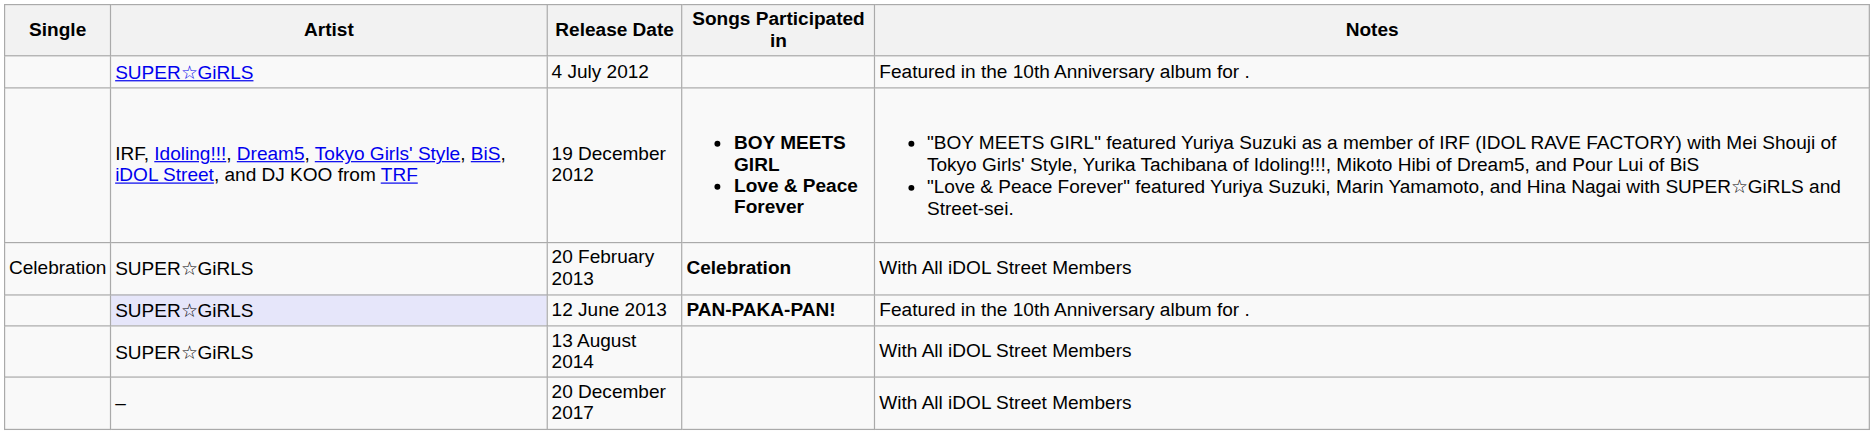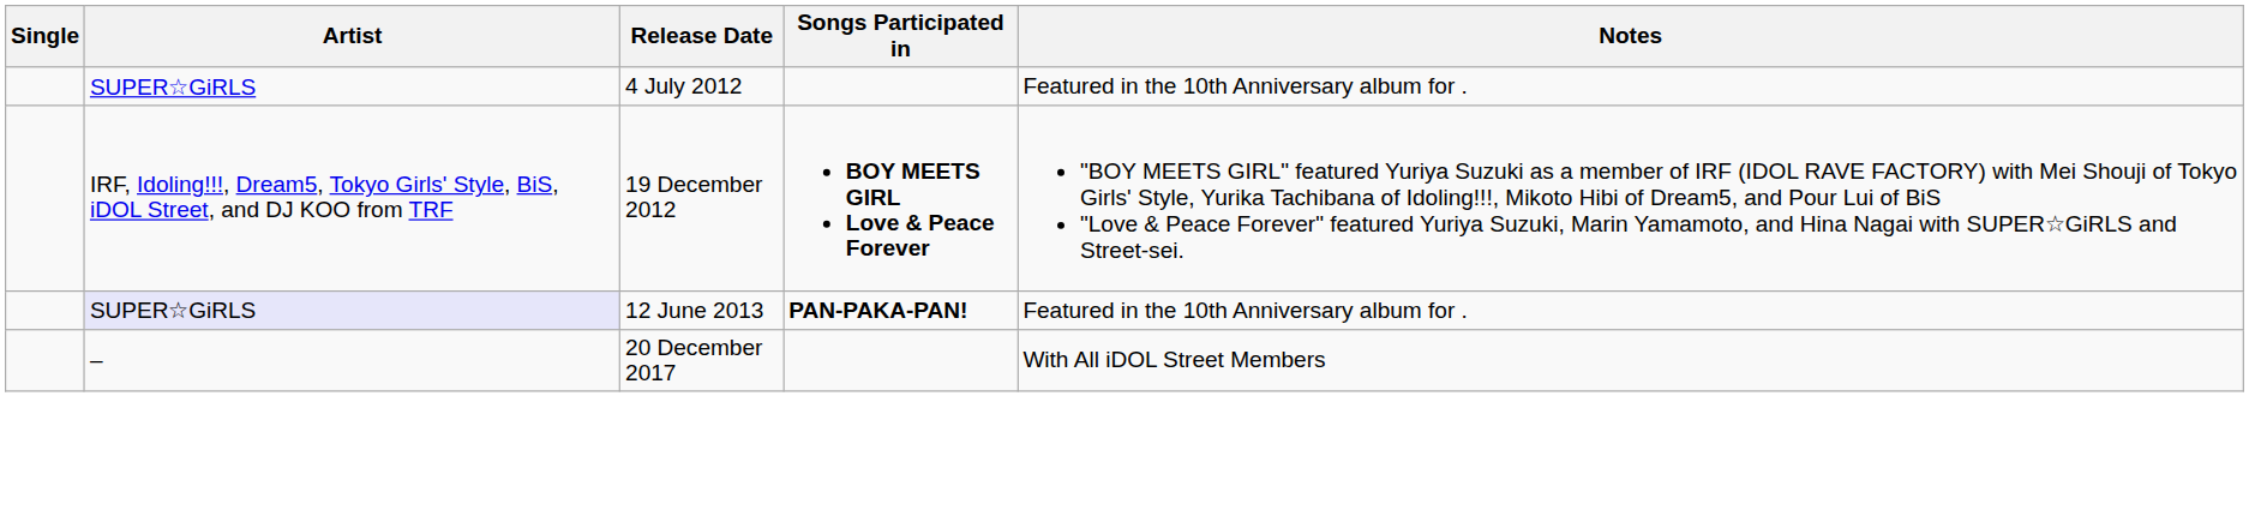- row: Celebration | SUPER☆GiRLS | 20 February 2013 | Celebration | With All iDOL Street Members
- row: SUPER☆GiRLS | 13 August 2014 | With All iDOL Street Members
